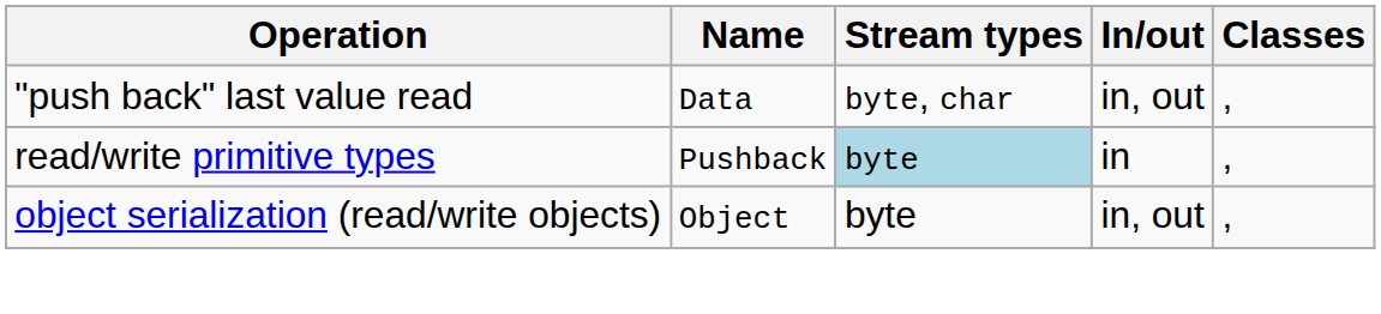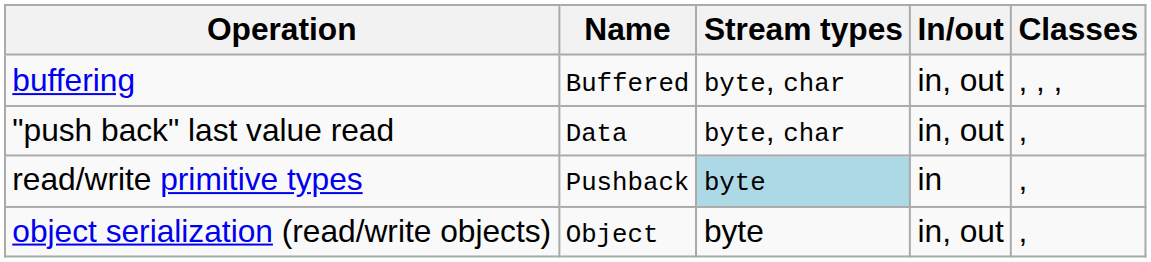+ row: buffering | Buffered | byte, char | in, out | , , ,
